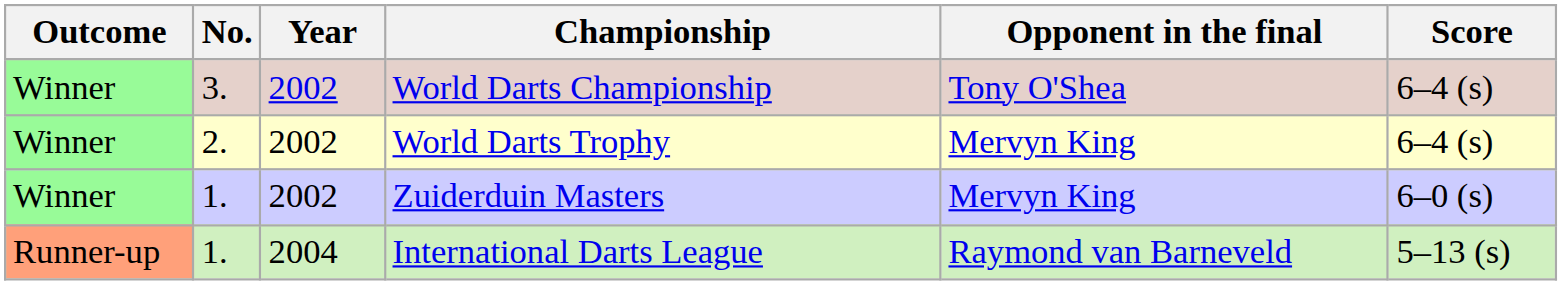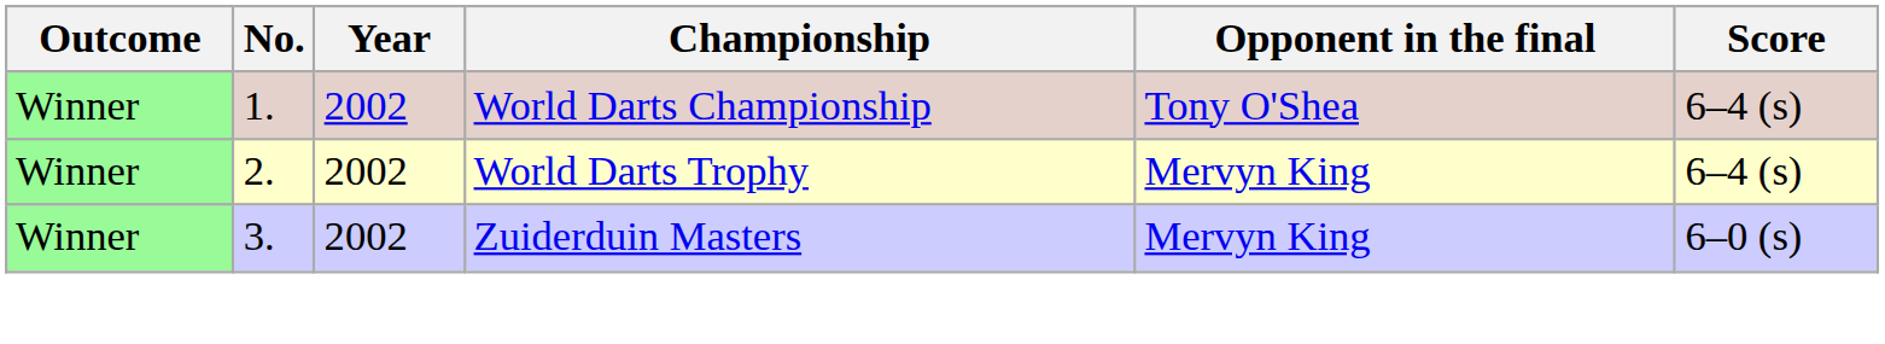World Darts Championship | No.: 3. -> 1.
Zuiderduin Masters | No.: 1. -> 3.
- row: Runner-up | 1. | 2004 | International Darts League | Raymond van Barneveld | 5–13 (s)
